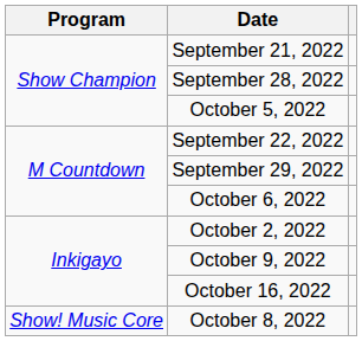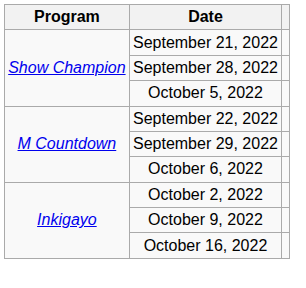- row: Show! Music Core | October 8, 2022
